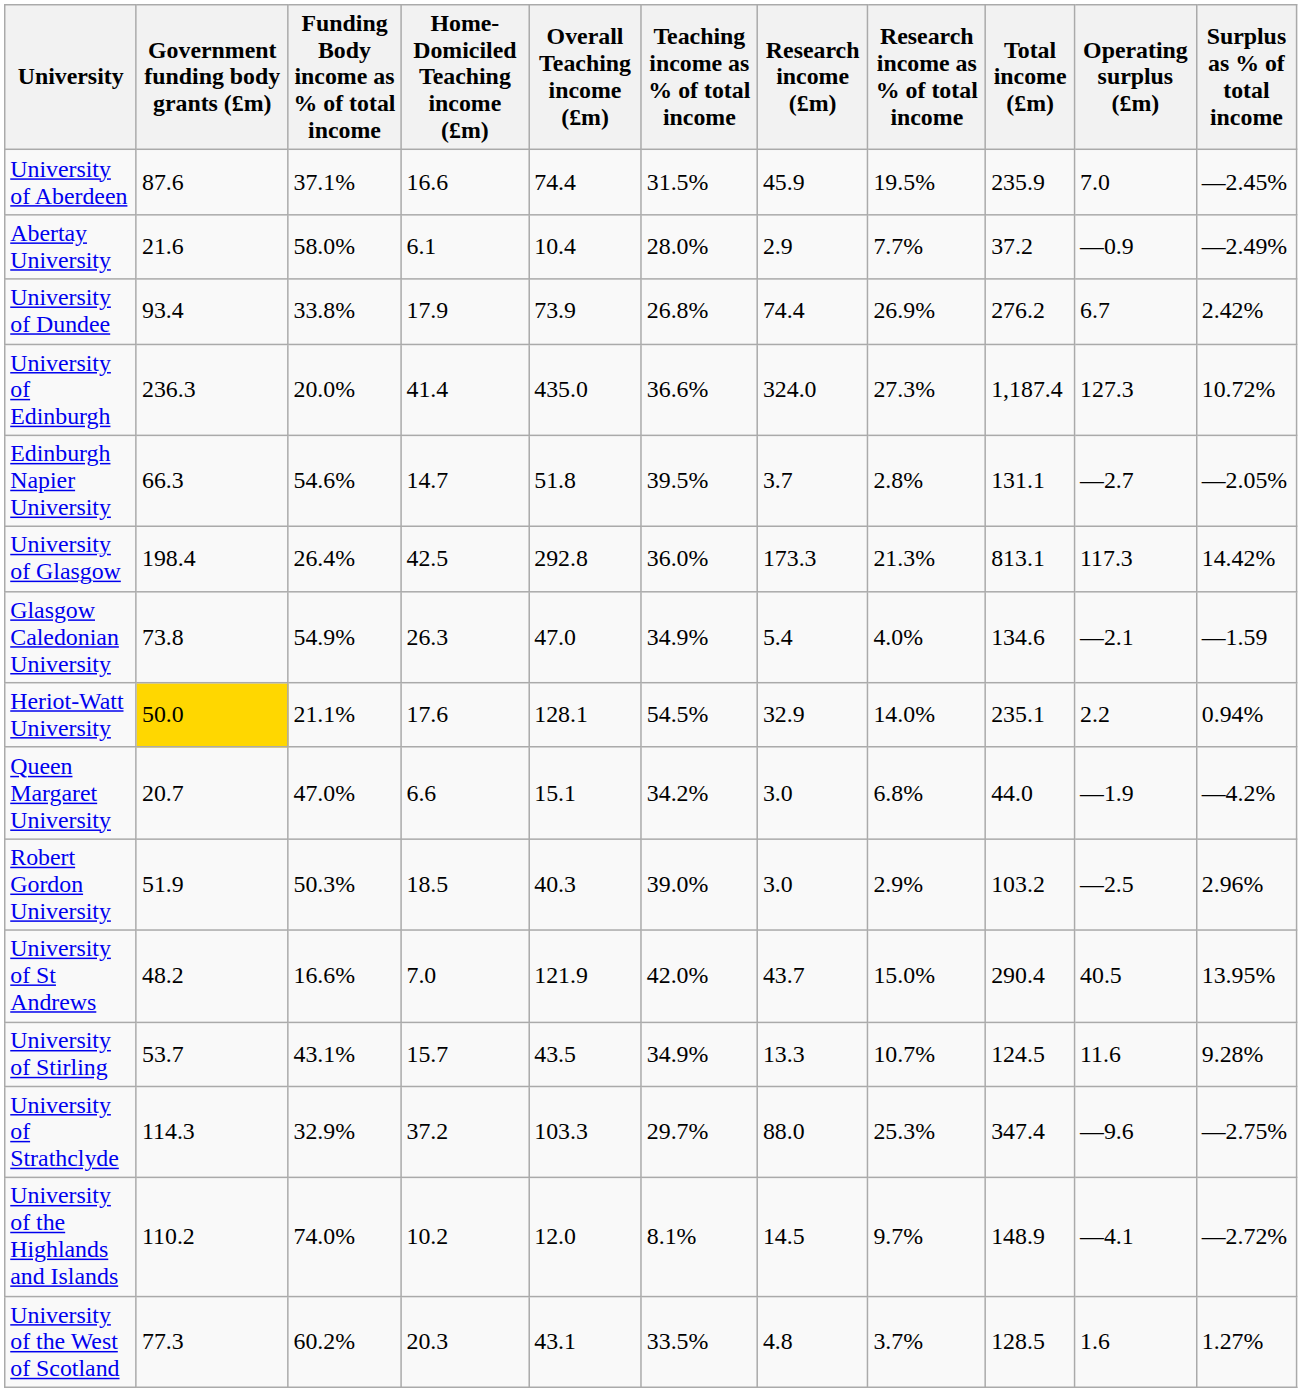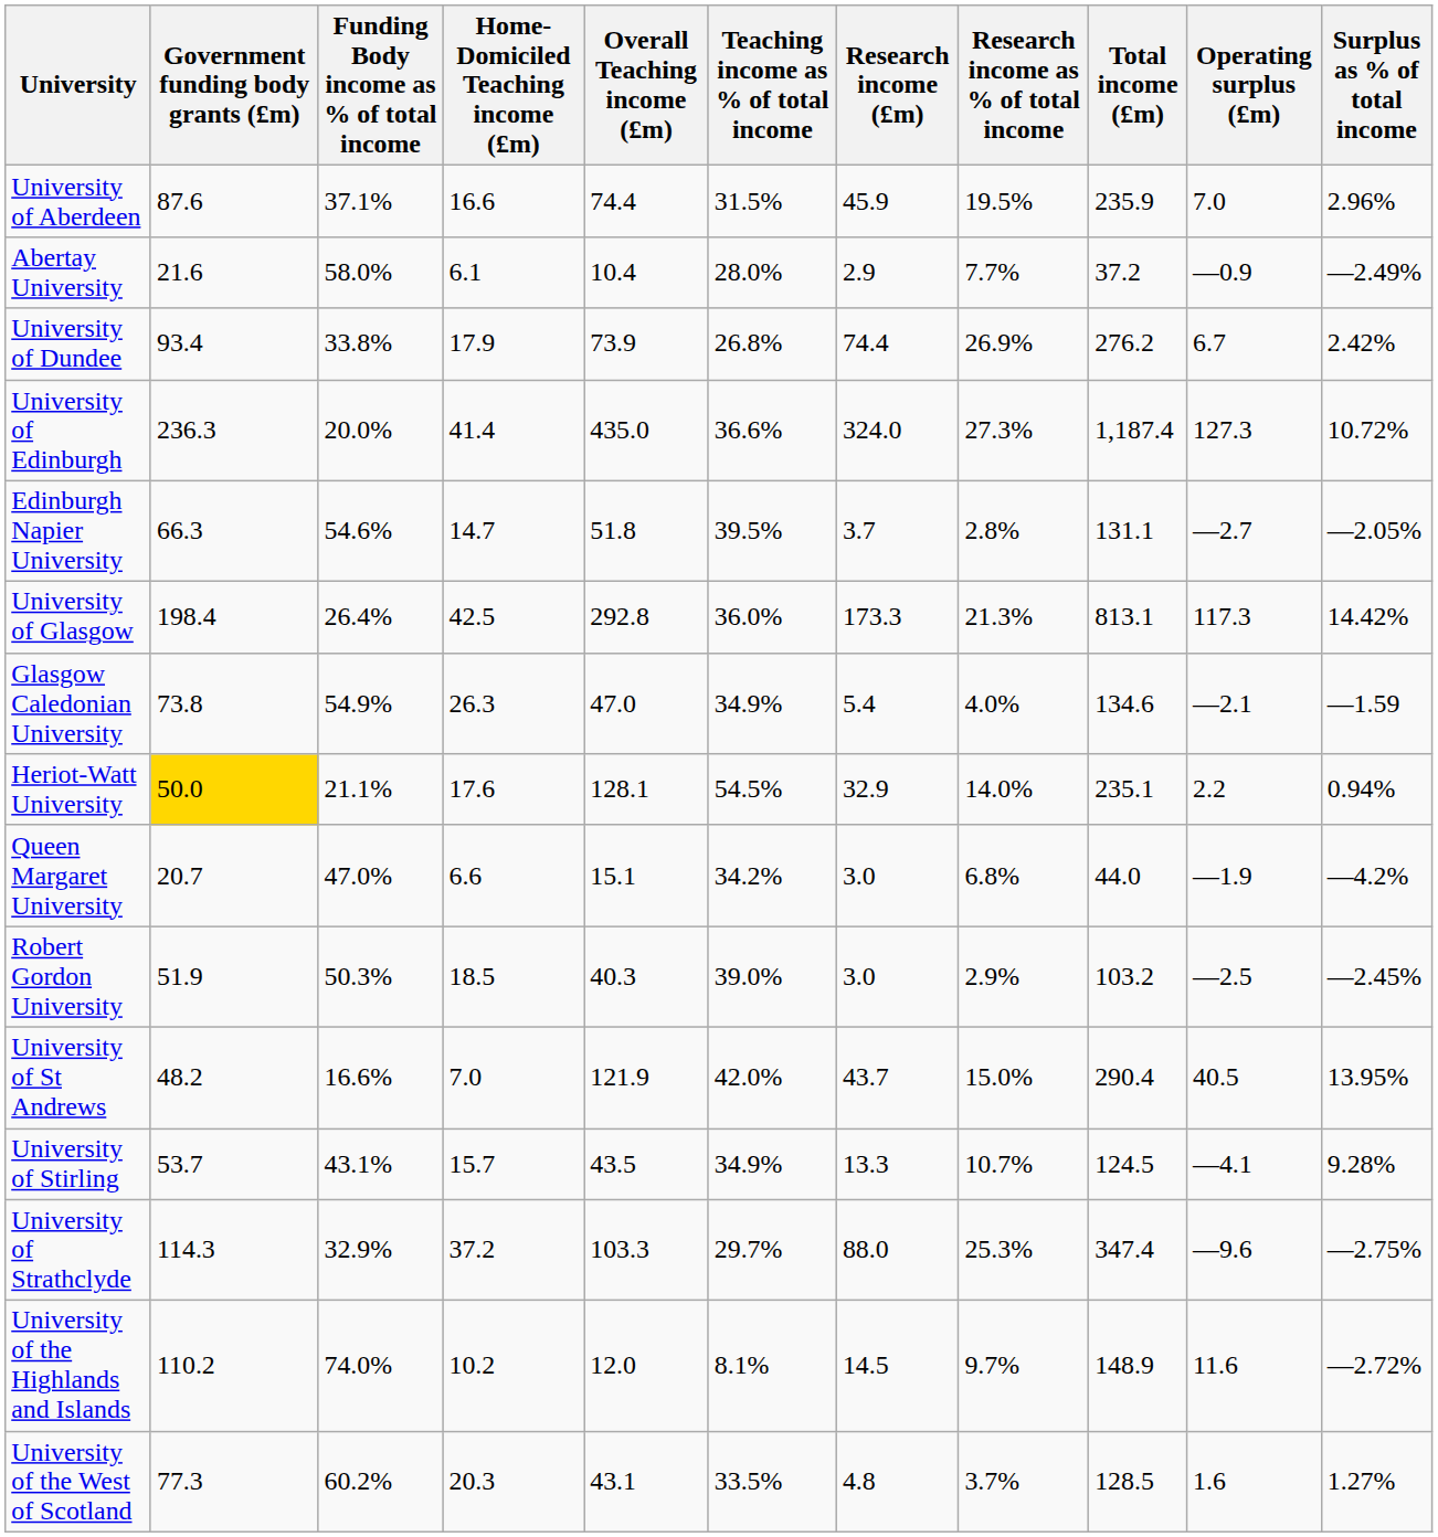University of Aberdeen | Surplus as % of total income: —2.45% -> 2.96%
Robert Gordon University | Surplus as % of total income: 2.96% -> —2.45%
University of Stirling | Operating surplus (£m): 11.6 -> —4.1
University of the Highlands and Islands | Operating surplus (£m): —4.1 -> 11.6
